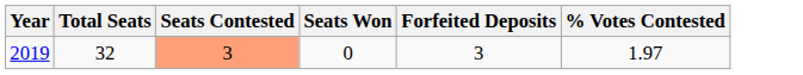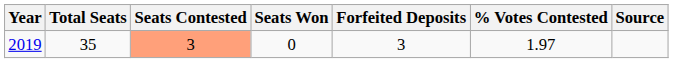+ column: Source
2019 | Total Seats: 32 -> 35
